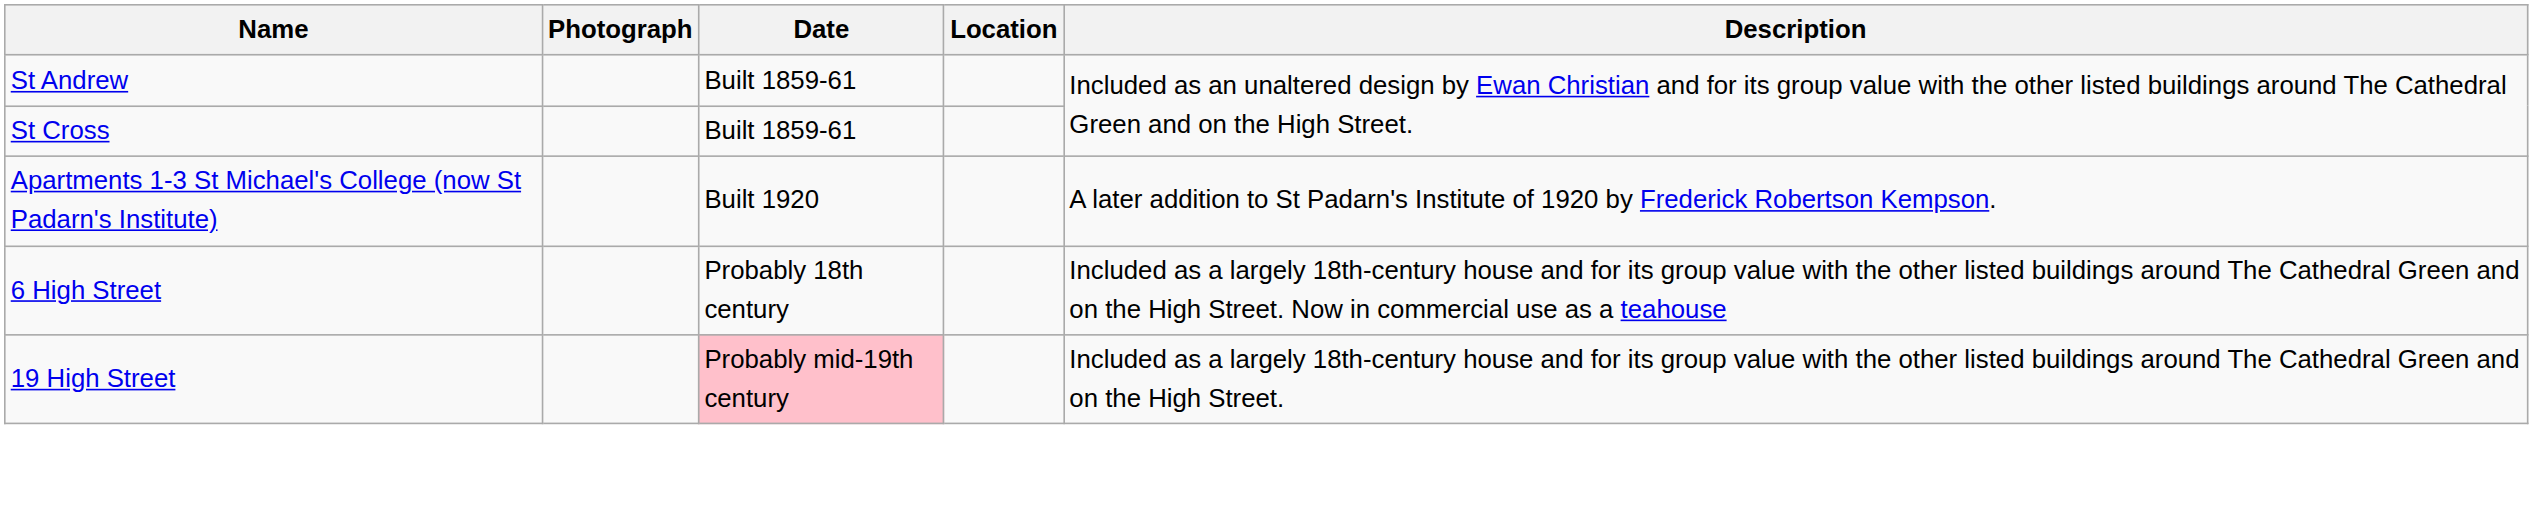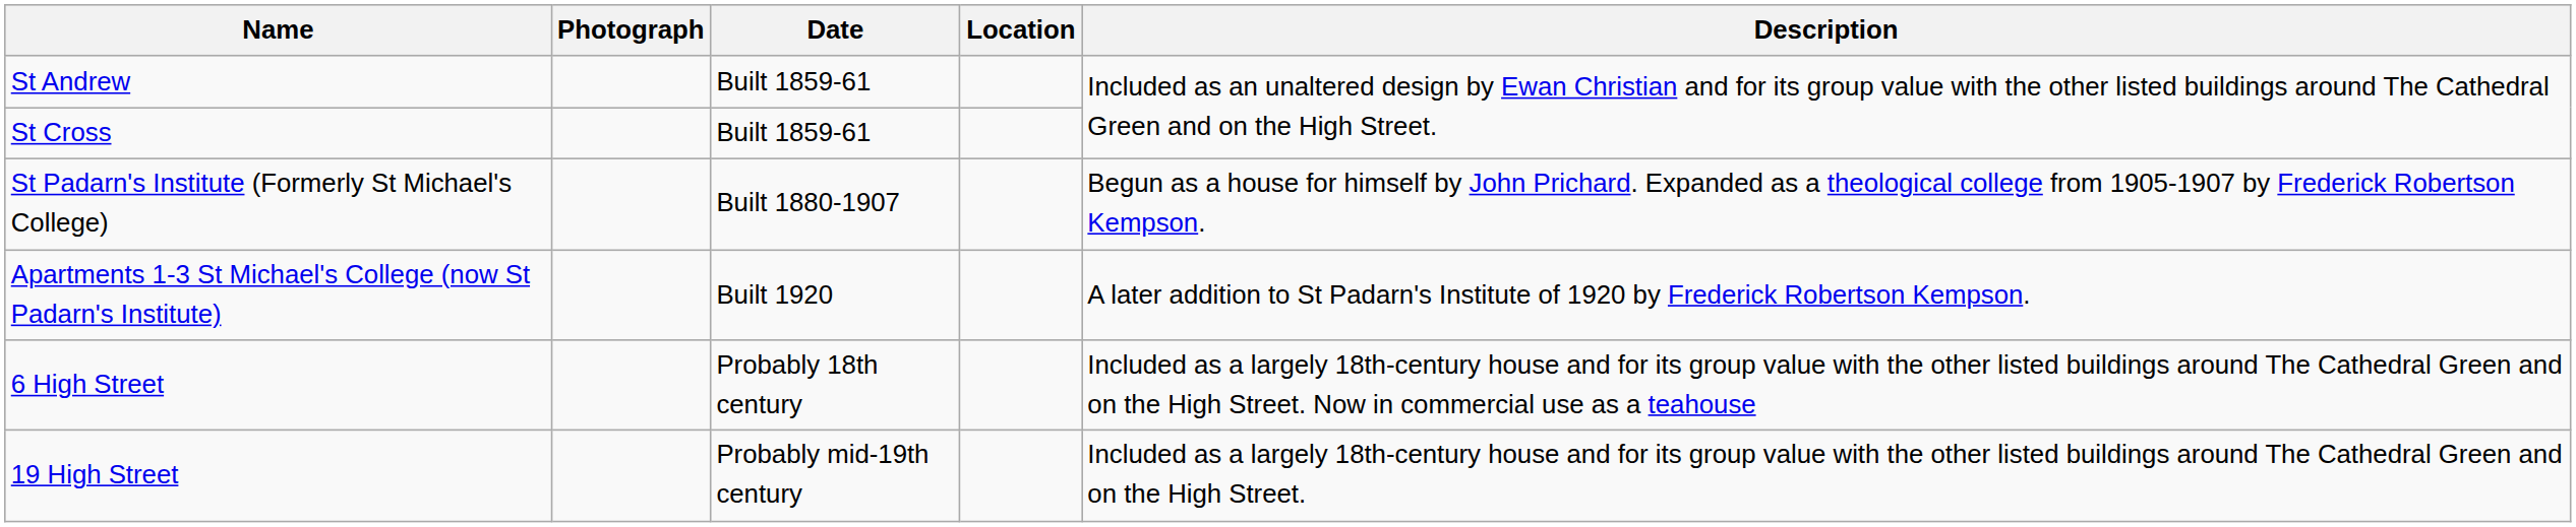+ row: St Padarn's Institute (Formerly St Michael's College) | Built 1880-1907 | Begun as a house for himself by John Prichard. Expanded as a theological college from 1905-1907 by Frederick Robertson Kempson.
19 High Street | Date: pink background -> no background
